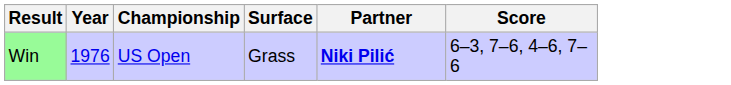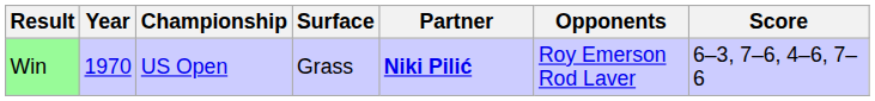+ column: Opponents | Roy Emerson Rod Laver
Win | Year: 1976 -> 1970
